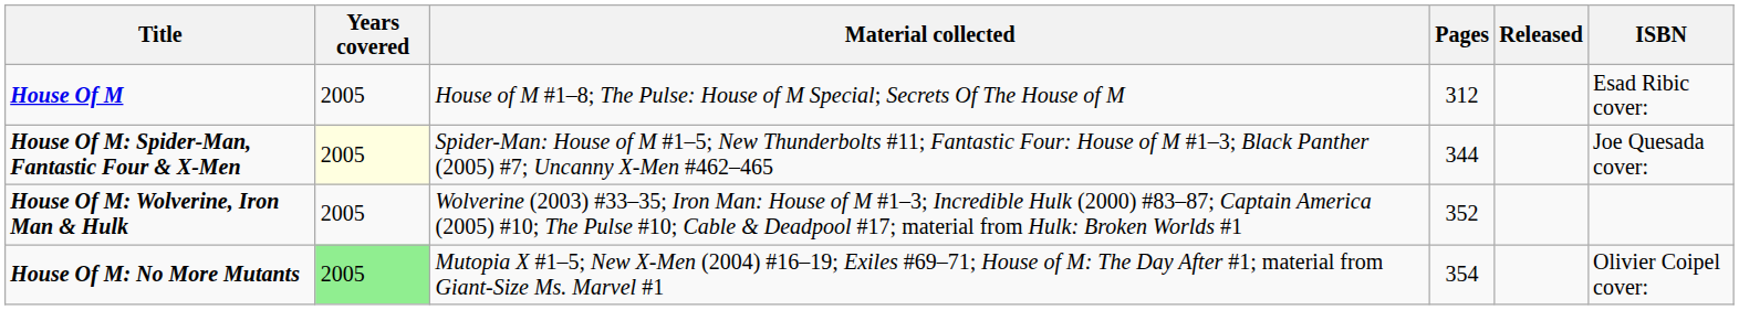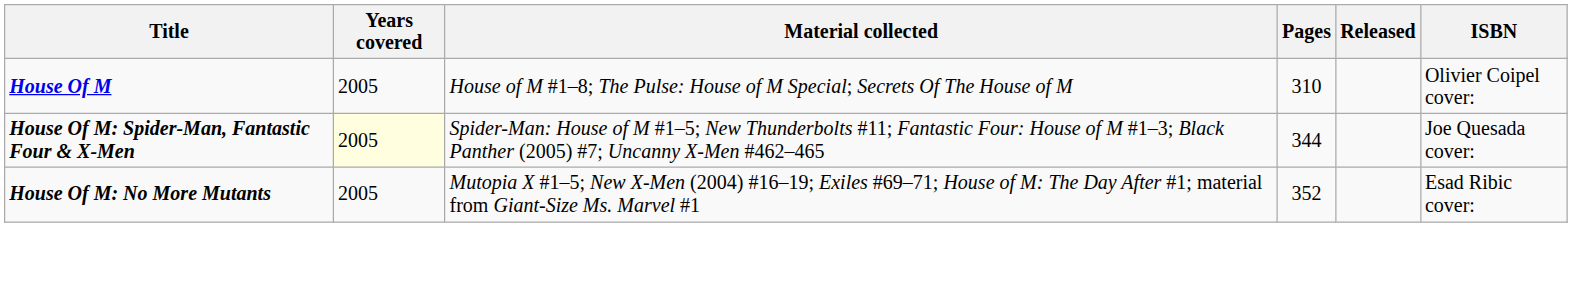House Of M | Pages: 312 -> 310
House Of M | ISBN: Esad Ribic cover: -> Olivier Coipel cover:
- row: House Of M: Wolverine, Iron Man & Hulk | 2005 | Wolverine (2003) #33–35; Iron Man: House of M #1–3; Incredible Hulk (2000) #83–87; Captain America (2005) #10; The Pulse #10; Cable & Deadpool #17; material from Hulk: Broken Worlds #1 | 352
House Of M: No More Mutants | Years covered: lightgreen background -> no background
House Of M: No More Mutants | Pages: 354 -> 352
House Of M: No More Mutants | ISBN: Olivier Coipel cover: -> Esad Ribic cover:
